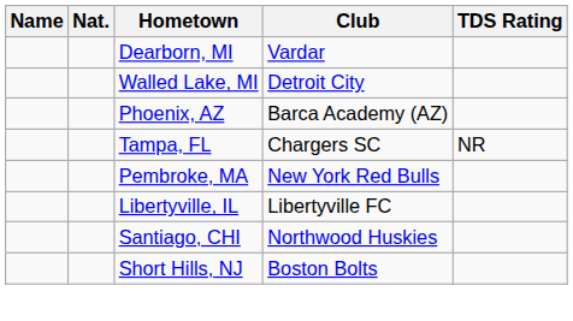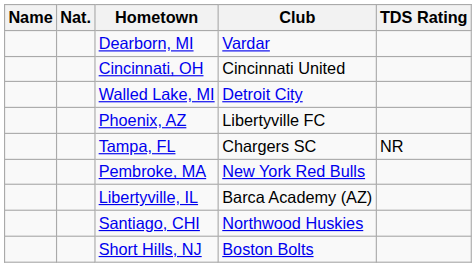+ row: Cincinnati, OH | Cincinnati United
Phoenix, AZ | Club: Barca Academy (AZ) -> Libertyville FC
Libertyville, IL | Club: Libertyville FC -> Barca Academy (AZ)
